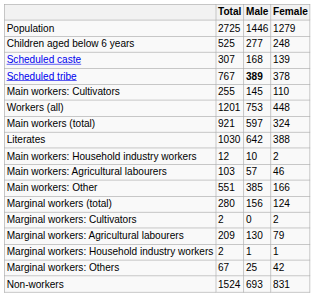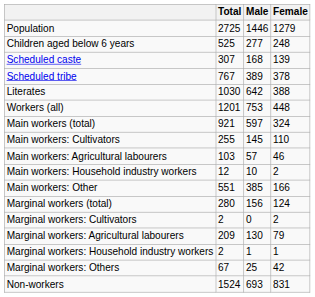Scheduled tribe | Male: bold -> normal
rows swapped: Literates <-> Main workers: Cultivators
rows swapped: Main workers: Agricultural labourers <-> Main workers: Household industry workers
